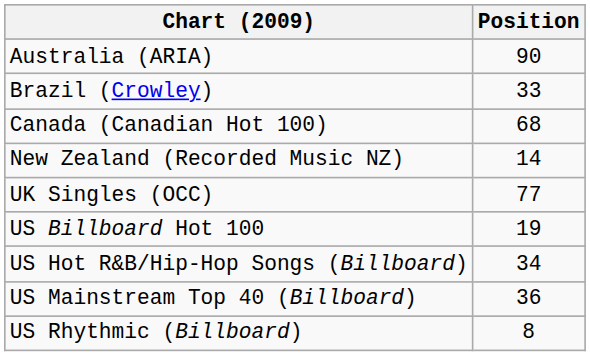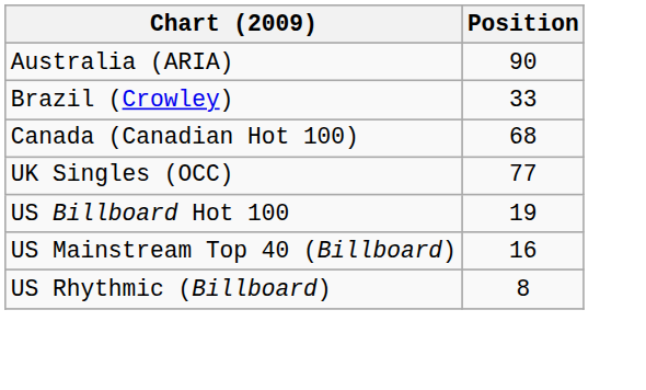- row: New Zealand (Recorded Music NZ) | 14
- row: US Hot R&B/Hip-Hop Songs (Billboard) | 34
US Mainstream Top 40 (Billboard) | Position: 36 -> 16
